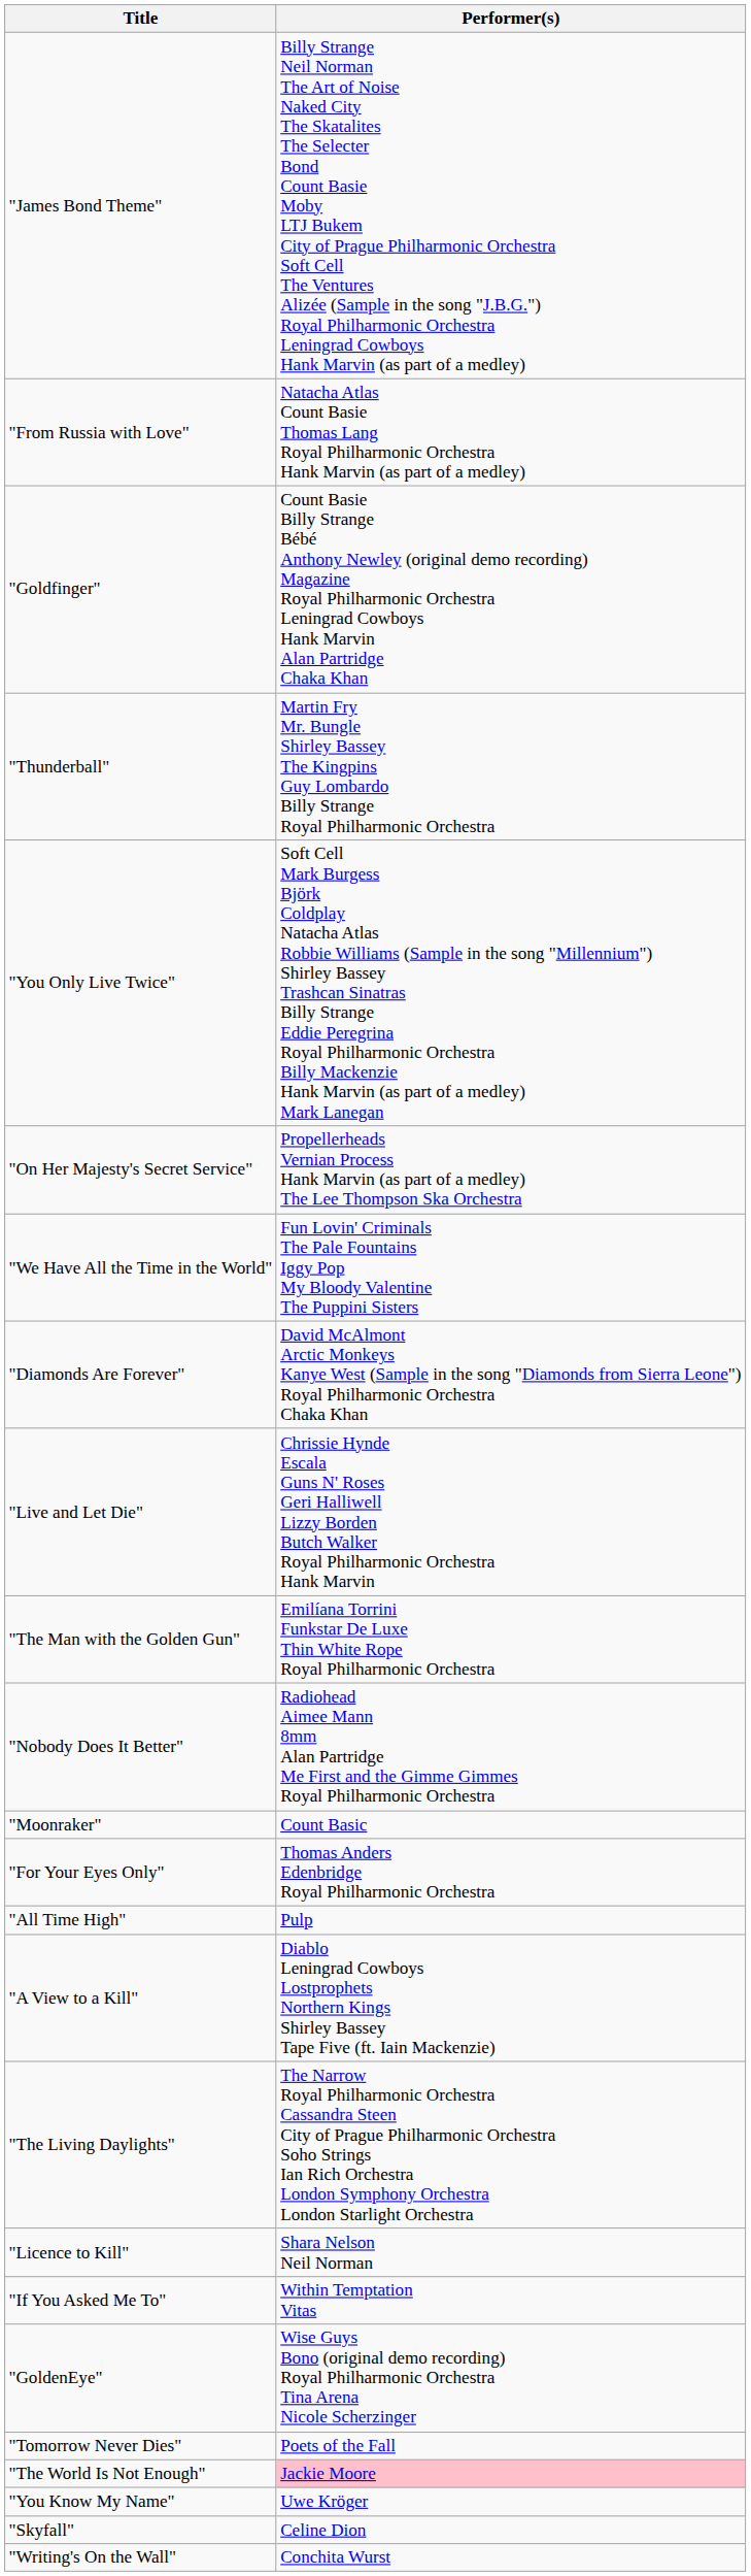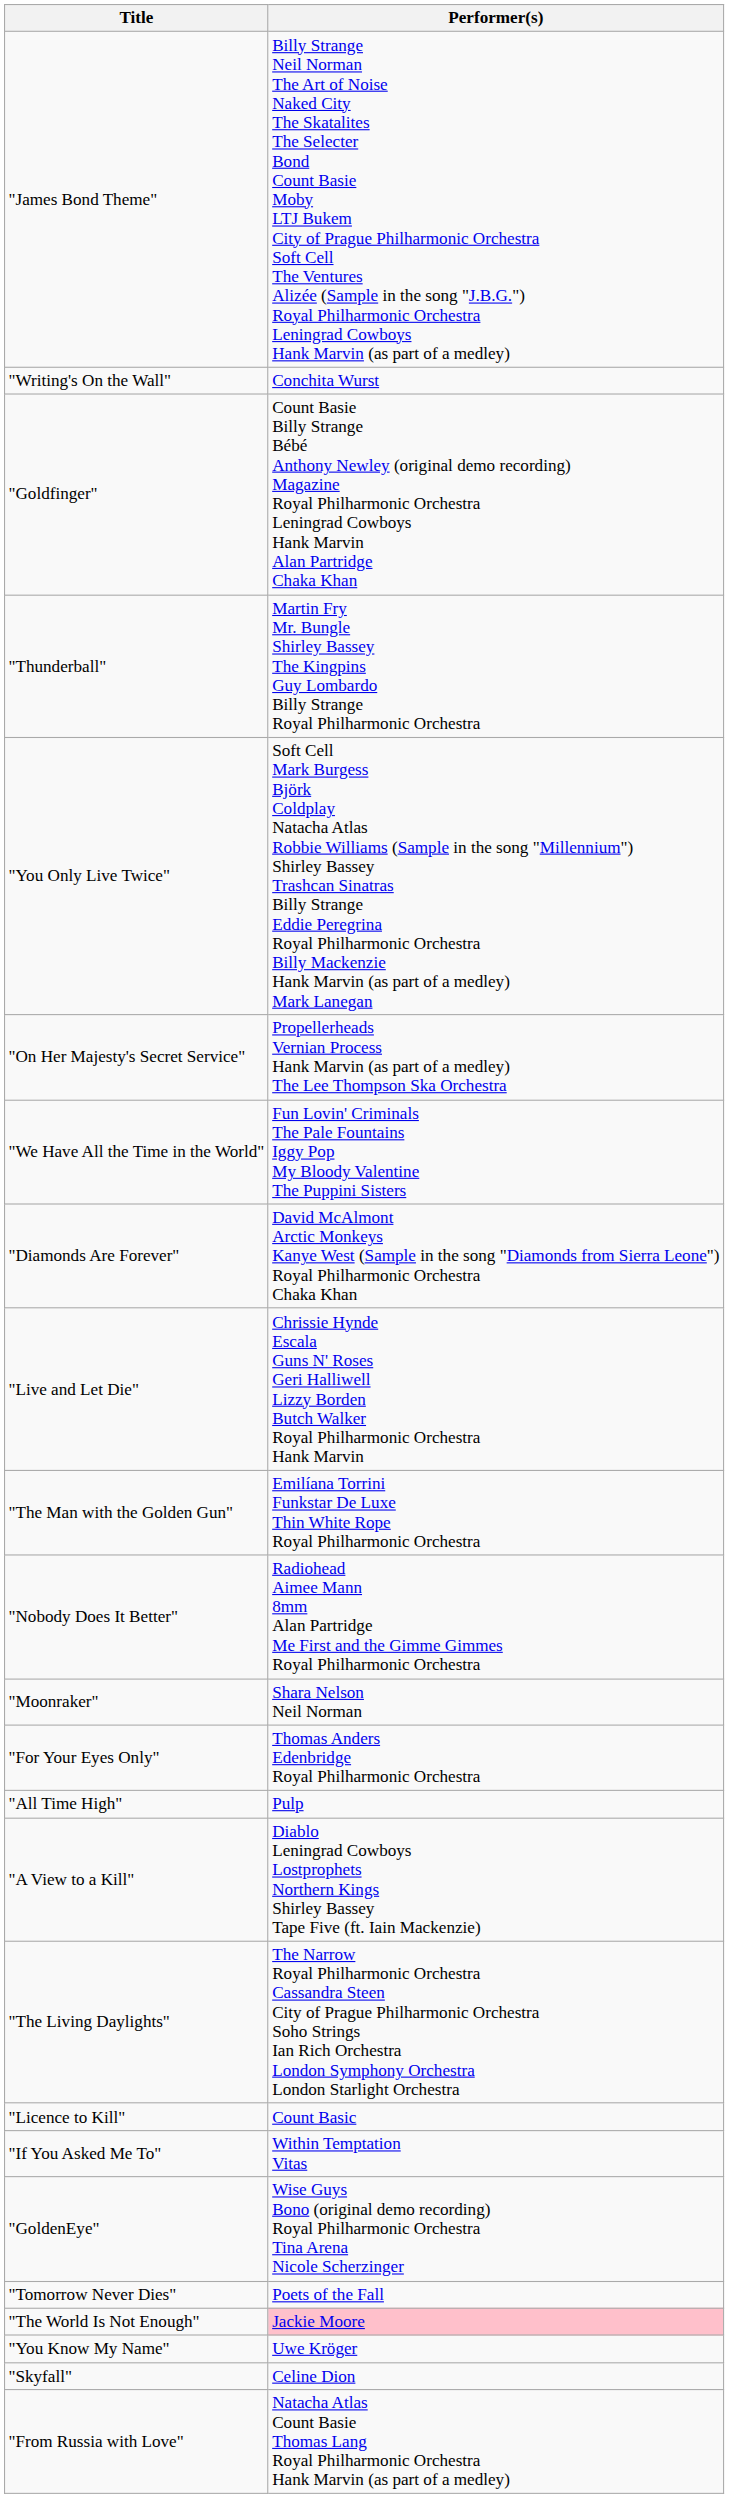rows swapped: "From Russia with Love" <-> "Writing's On the Wall"
"Moonraker" | Performer(s): Count Basic -> Shara Nelson Neil Norman
"Licence to Kill" | Performer(s): Shara Nelson Neil Norman -> Count Basic
